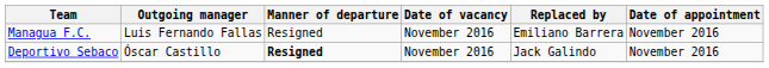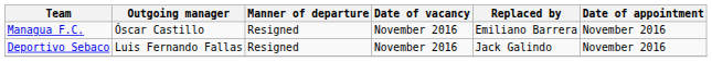Managua F.C. | Outgoing manager: Luis Fernando Fallas -> Óscar Castillo
Deportivo Sebaco | Outgoing manager: Óscar Castillo -> Luis Fernando Fallas
Deportivo Sebaco | Manner of departure: bold -> normal
